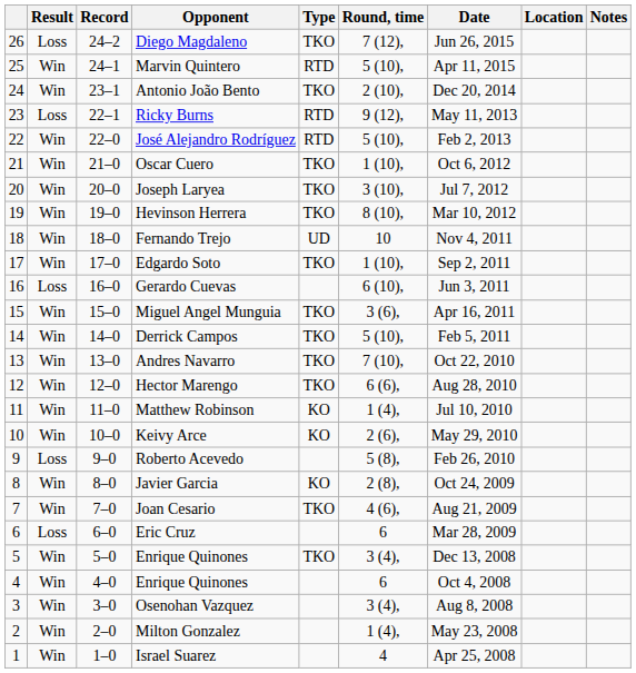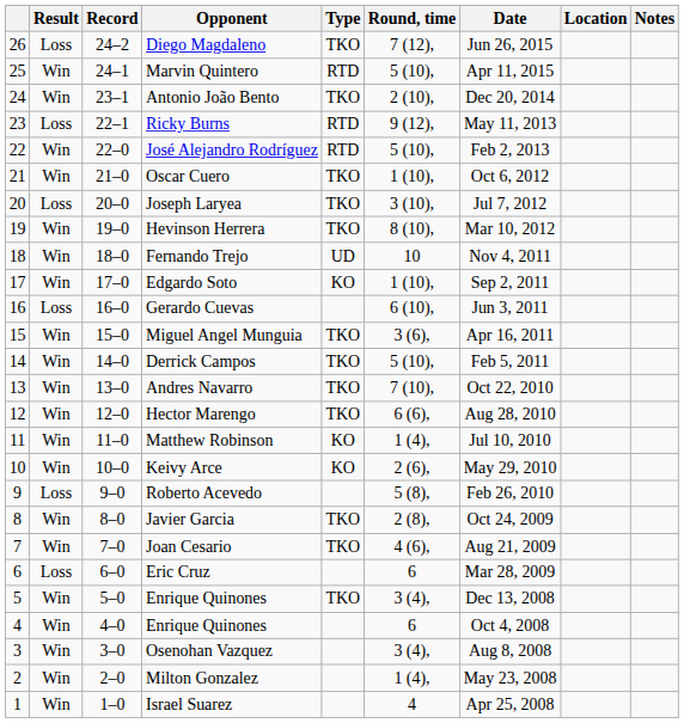Joseph Laryea | Result: Win -> Loss
Edgardo Soto | Type: TKO -> KO
Javier Garcia | Type: KO -> TKO
